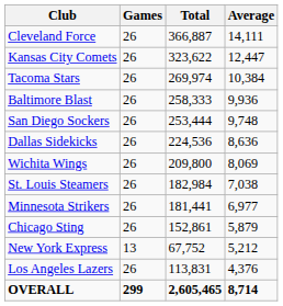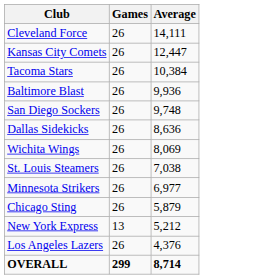- column: Total | 366,887 | 323,622 | 269,974 | 258,333 | 253,444 | 224,536 | 209,800 | 182,984 | 181,441 | 152,861 | 67,752 | 113,831 | 2,605,465
